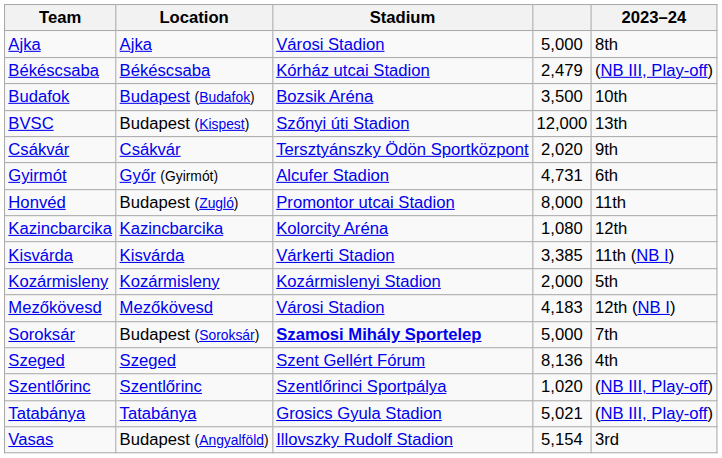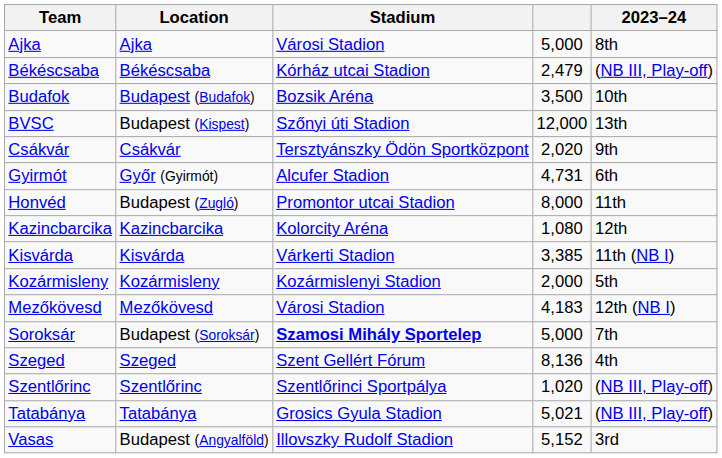Vasas | column 4: 5,154 -> 5,152
